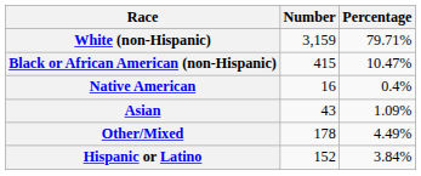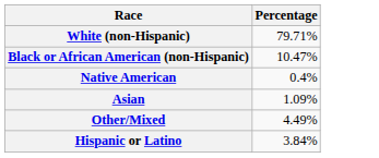- column: Number | 3,159 | 415 | 16 | 43 | 178 | 152
